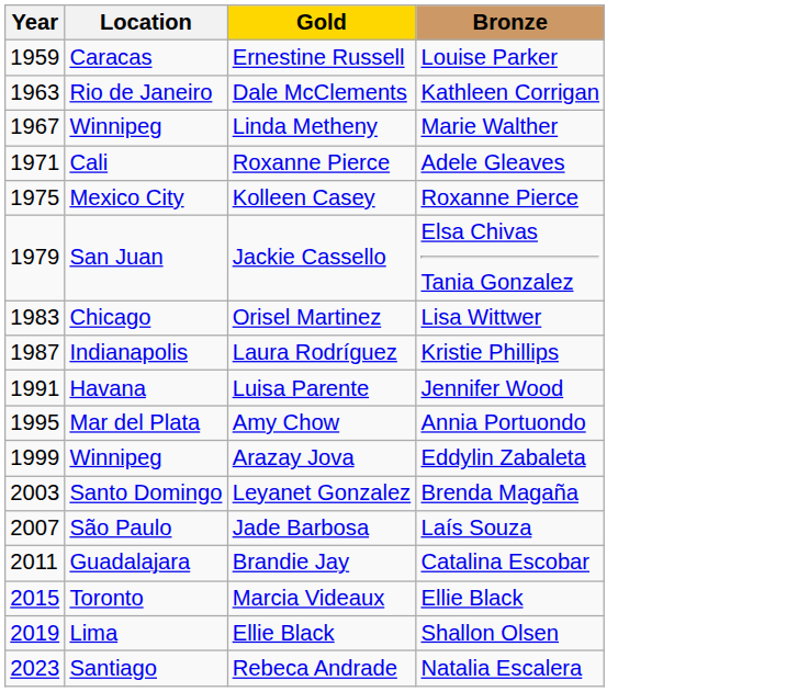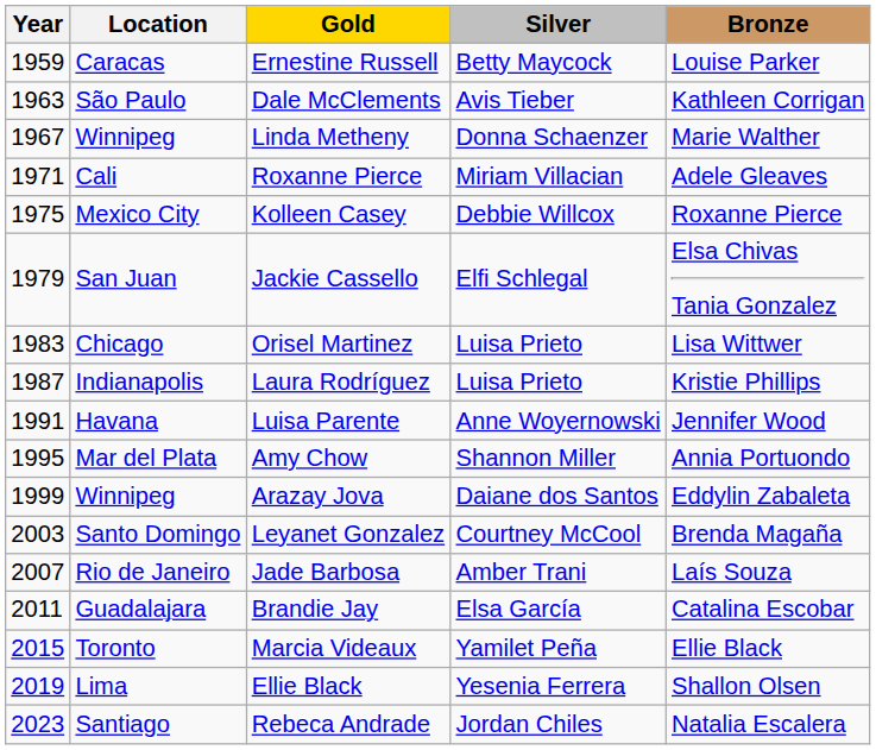+ column: Silver | Betty Maycock | Avis Tieber | Donna Schaenzer | Miriam Villacian | Debbie Willcox | Elfi Schlegal | Luisa Prieto | Luisa Prieto | Anne Woyernowski | Shannon Miller | Daiane dos Santos | Courtney McCool | Amber Trani | Elsa García | Yamilet Peña | Yesenia Ferrera | Jordan Chiles
Dale McClements | Location: Rio de Janeiro -> São Paulo
Jade Barbosa | Location: São Paulo -> Rio de Janeiro
